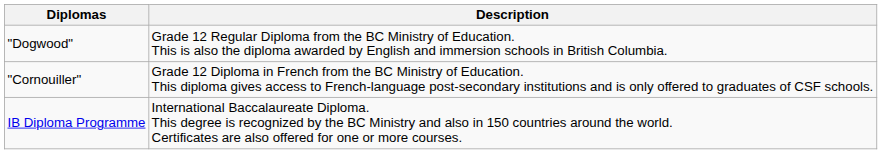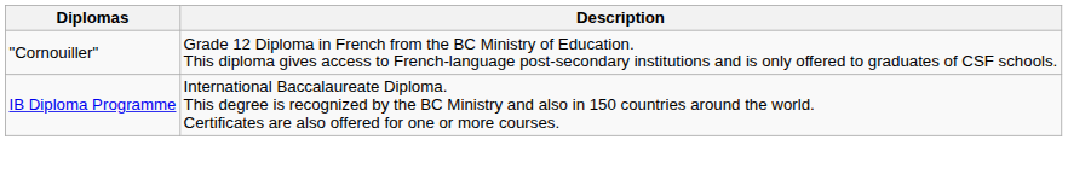- row: "Dogwood" | Grade 12 Regular Diploma from the BC Ministry of Education. This is also the diploma awarded by English and immersion schools in British Columbia.
